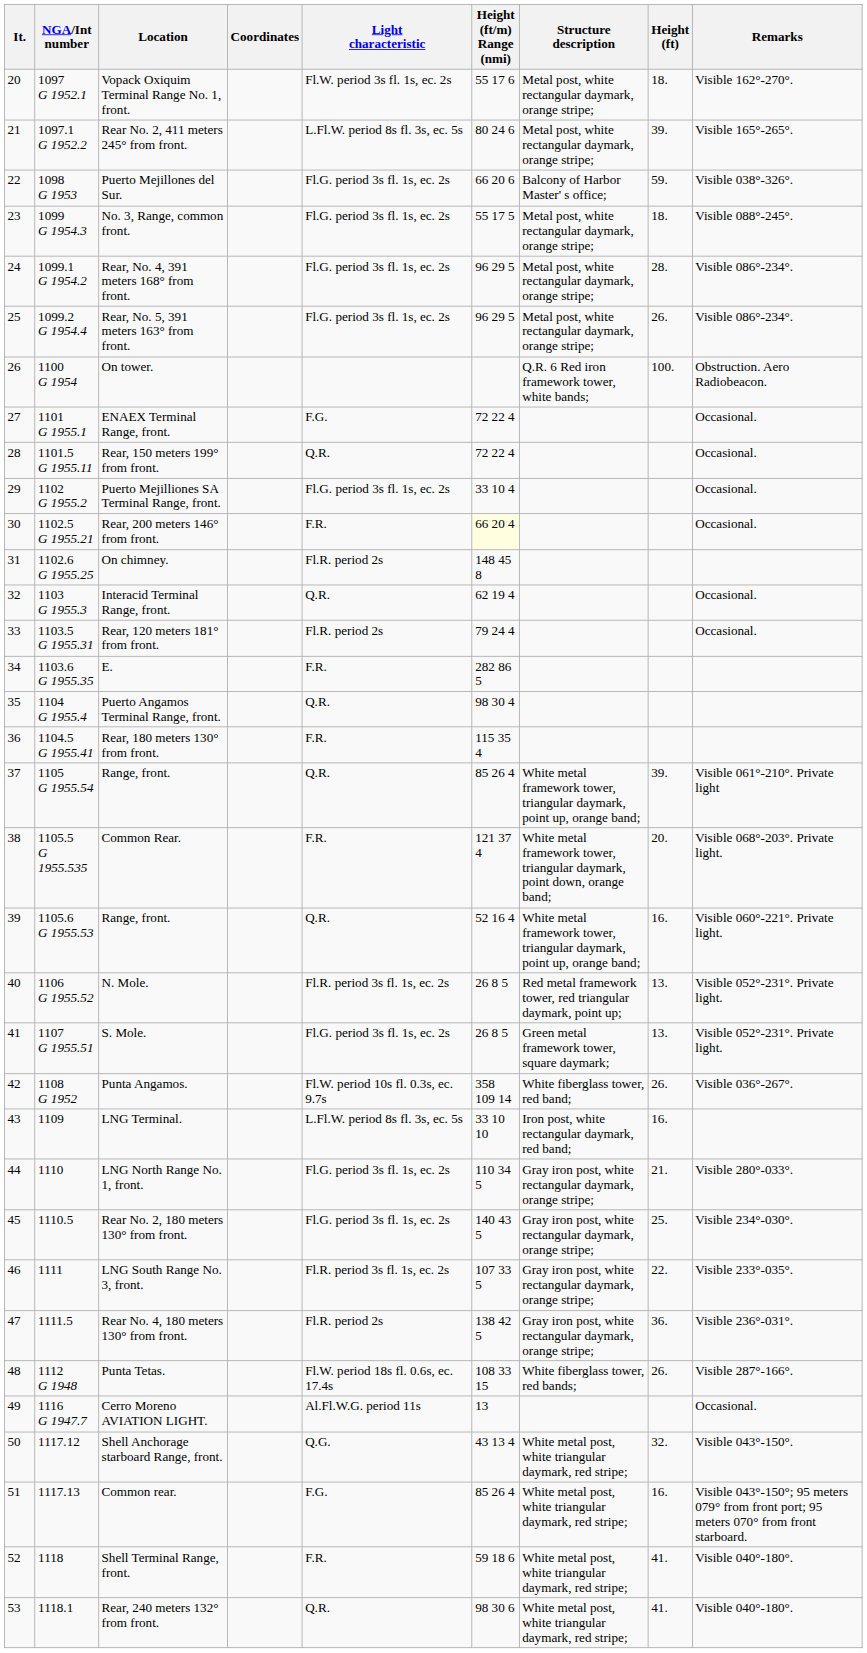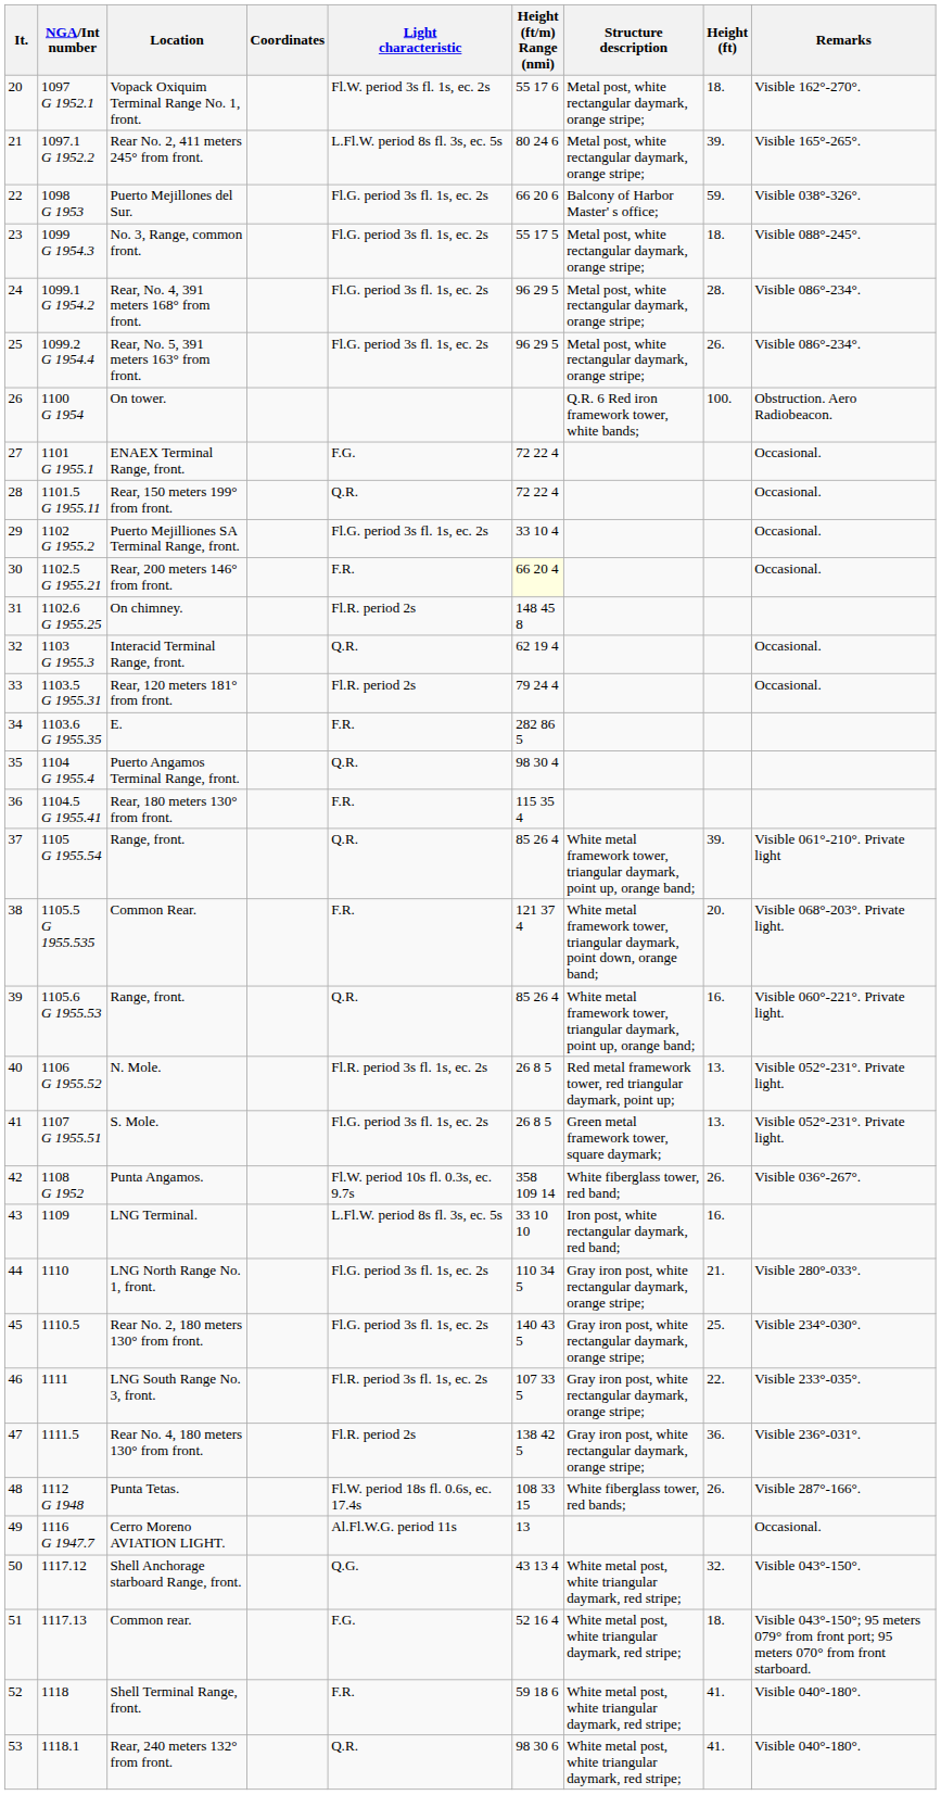39 / Range, front. | Height (ft/m) Range (nmi): 52 16 4 -> 85 26 4
Common rear. | Height (ft/m) Range (nmi): 85 26 4 -> 52 16 4
Common rear. | Height (ft): 16. -> 18.
